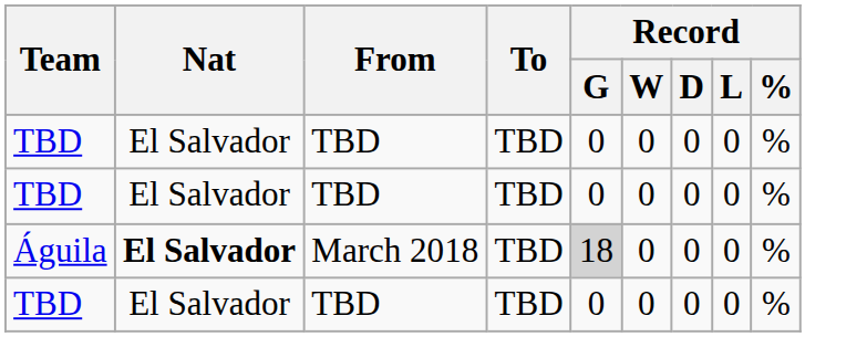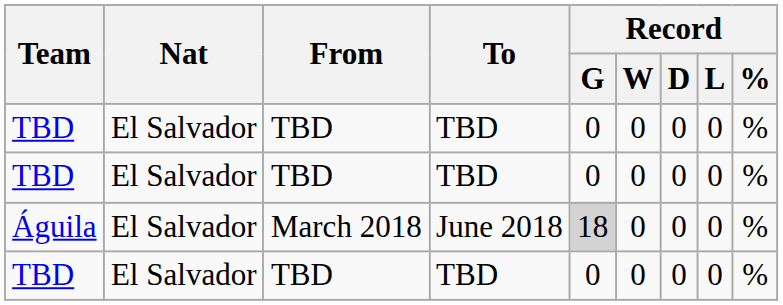Águila | Nat: bold -> normal
Águila | To: TBD -> June 2018
